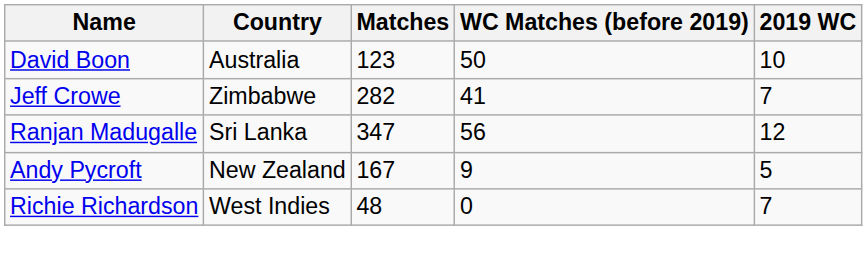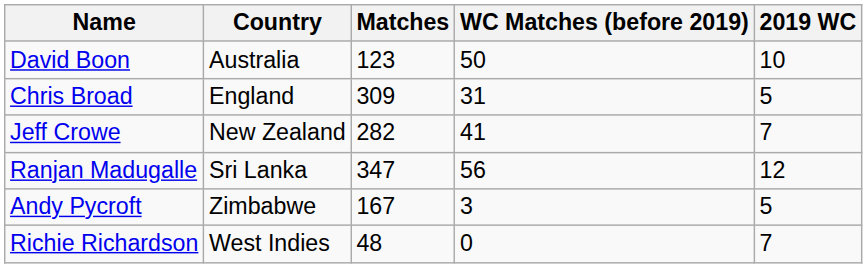+ row: Chris Broad | England | 309 | 31 | 5
Jeff Crowe | Country: Zimbabwe -> New Zealand
Andy Pycroft | Country: New Zealand -> Zimbabwe
Andy Pycroft | WC Matches (before 2019): 9 -> 3
